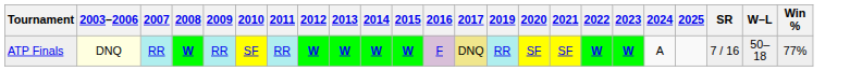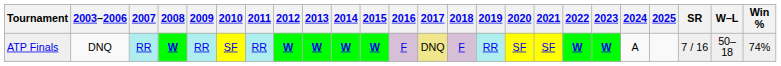+ column: 2018 | F
ATP Finals | 2003–2006: lightyellow background -> no background
ATP Finals | Win %: 77% -> 74%
